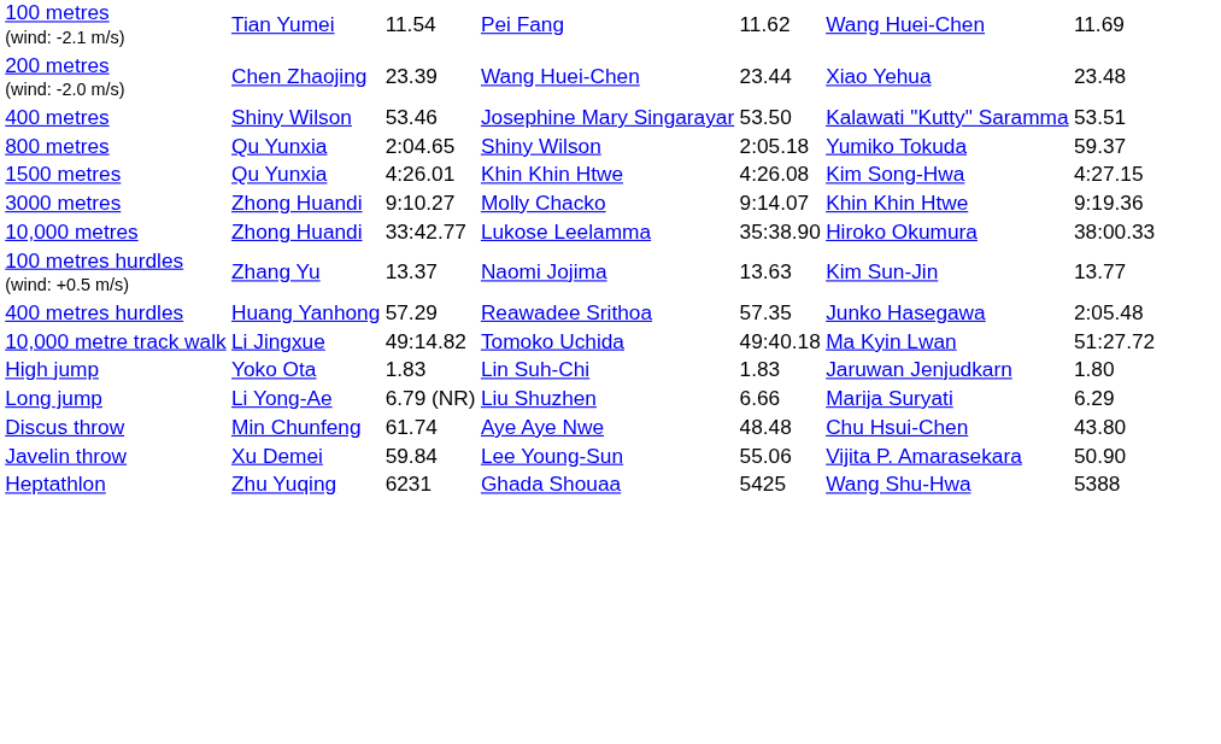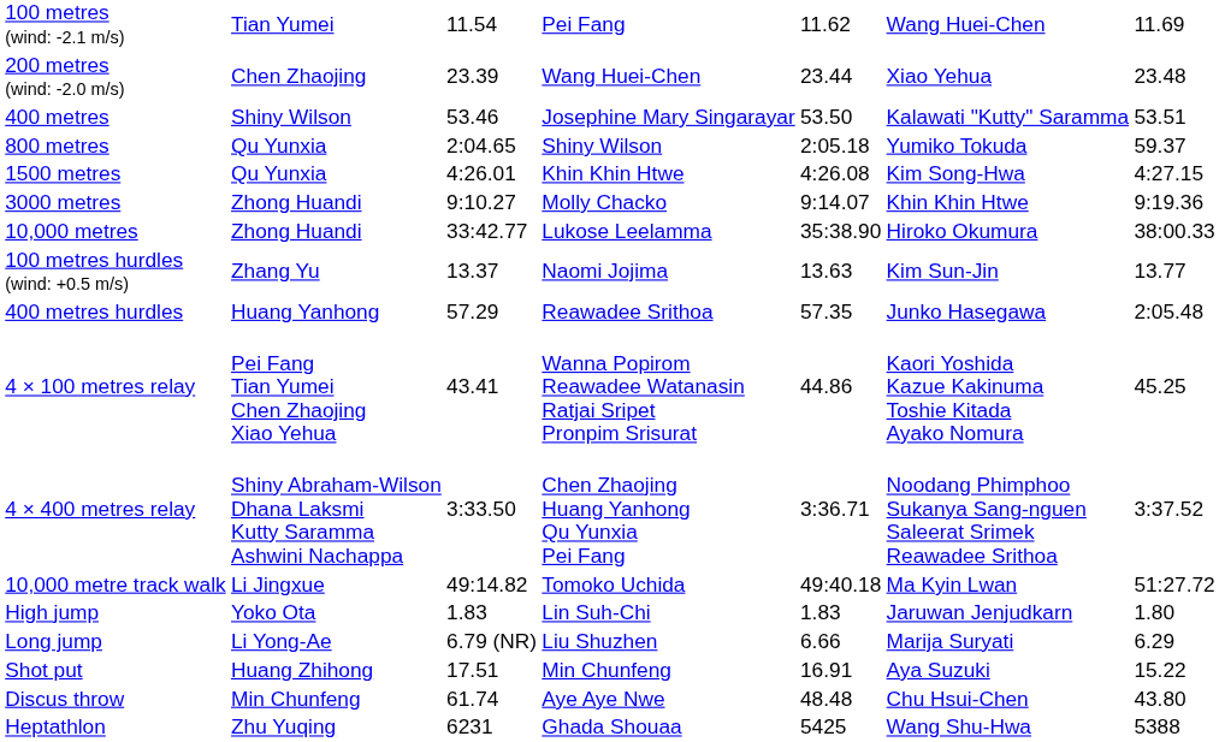+ row: 4 × 100 metres relay | Pei Fang Tian Yumei Chen Zhaojing Xiao Yehua | 43.41 | Wanna Popirom Reawadee Watanasin Ratjai Sripet Pronpim Srisurat | 44.86 | Kaori Yoshida Kazue Kakinuma Toshie Kitada Ayako Nomura | 45.25
+ row: 4 × 400 metres relay | Shiny Abraham-Wilson Dhana Laksmi Kutty Saramma Ashwini Nachappa | 3:33.50 | Chen Zhaojing Huang Yanhong Qu Yunxia Pei Fang | 3:36.71 | Noodang Phimphoo Sukanya Sang-nguen Saleerat Srimek Reawadee Srithoa | 3:37.52
+ row: Shot put | Huang Zhihong | 17.51 | Min Chunfeng | 16.91 | Aya Suzuki | 15.22
- row: Javelin throw | Xu Demei | 59.84 | Lee Young-Sun | 55.06 | Vijita P. Amarasekara | 50.90
